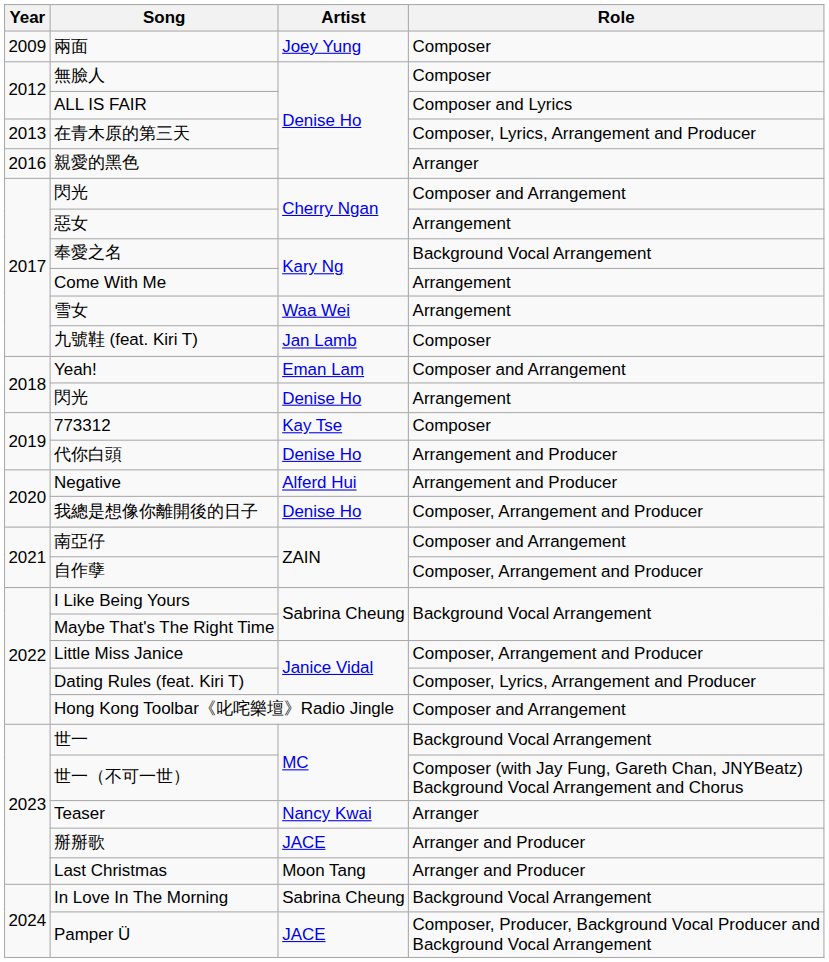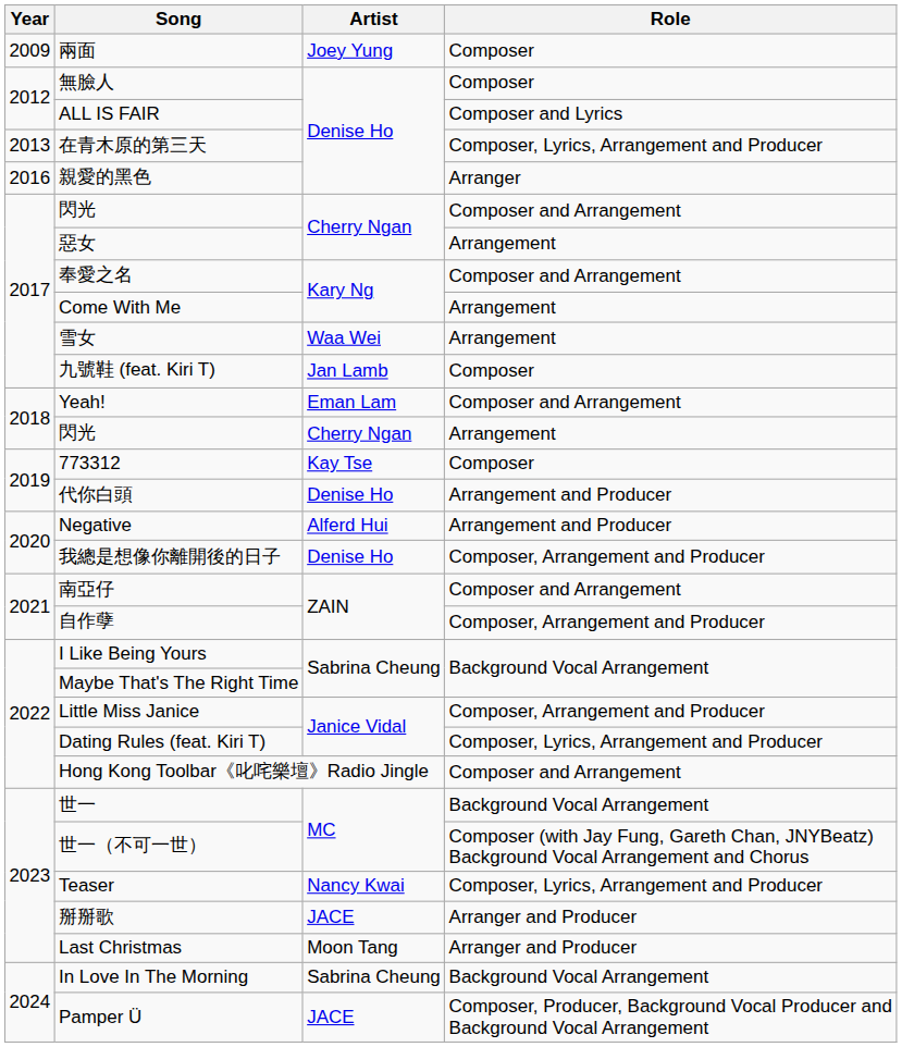奉愛之名 | Role: Background Vocal Arrangement -> Composer and Arrangement
2018 / 閃光 | Artist: Denise Ho -> Cherry Ngan
Teaser | Role: Arranger -> Composer, Lyrics, Arrangement and Producer
